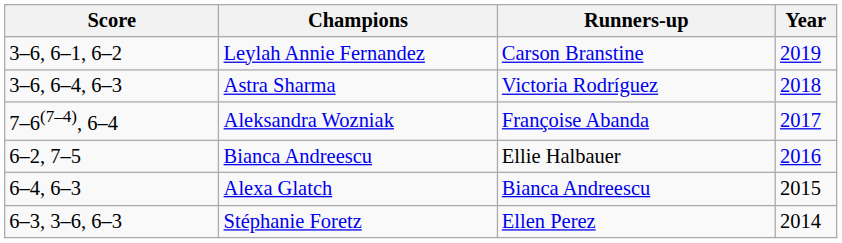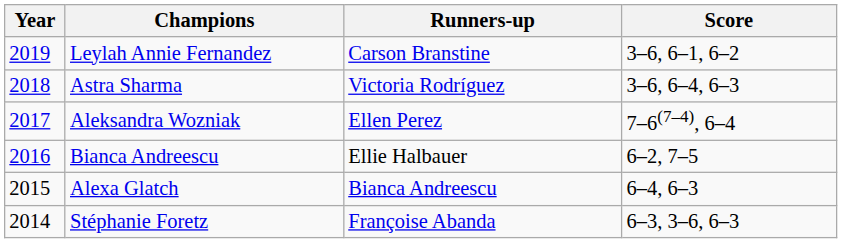columns swapped: Year <-> Score
Aleksandra Wozniak | Runners-up: Françoise Abanda -> Ellen Perez
Stéphanie Foretz | Runners-up: Ellen Perez -> Françoise Abanda
